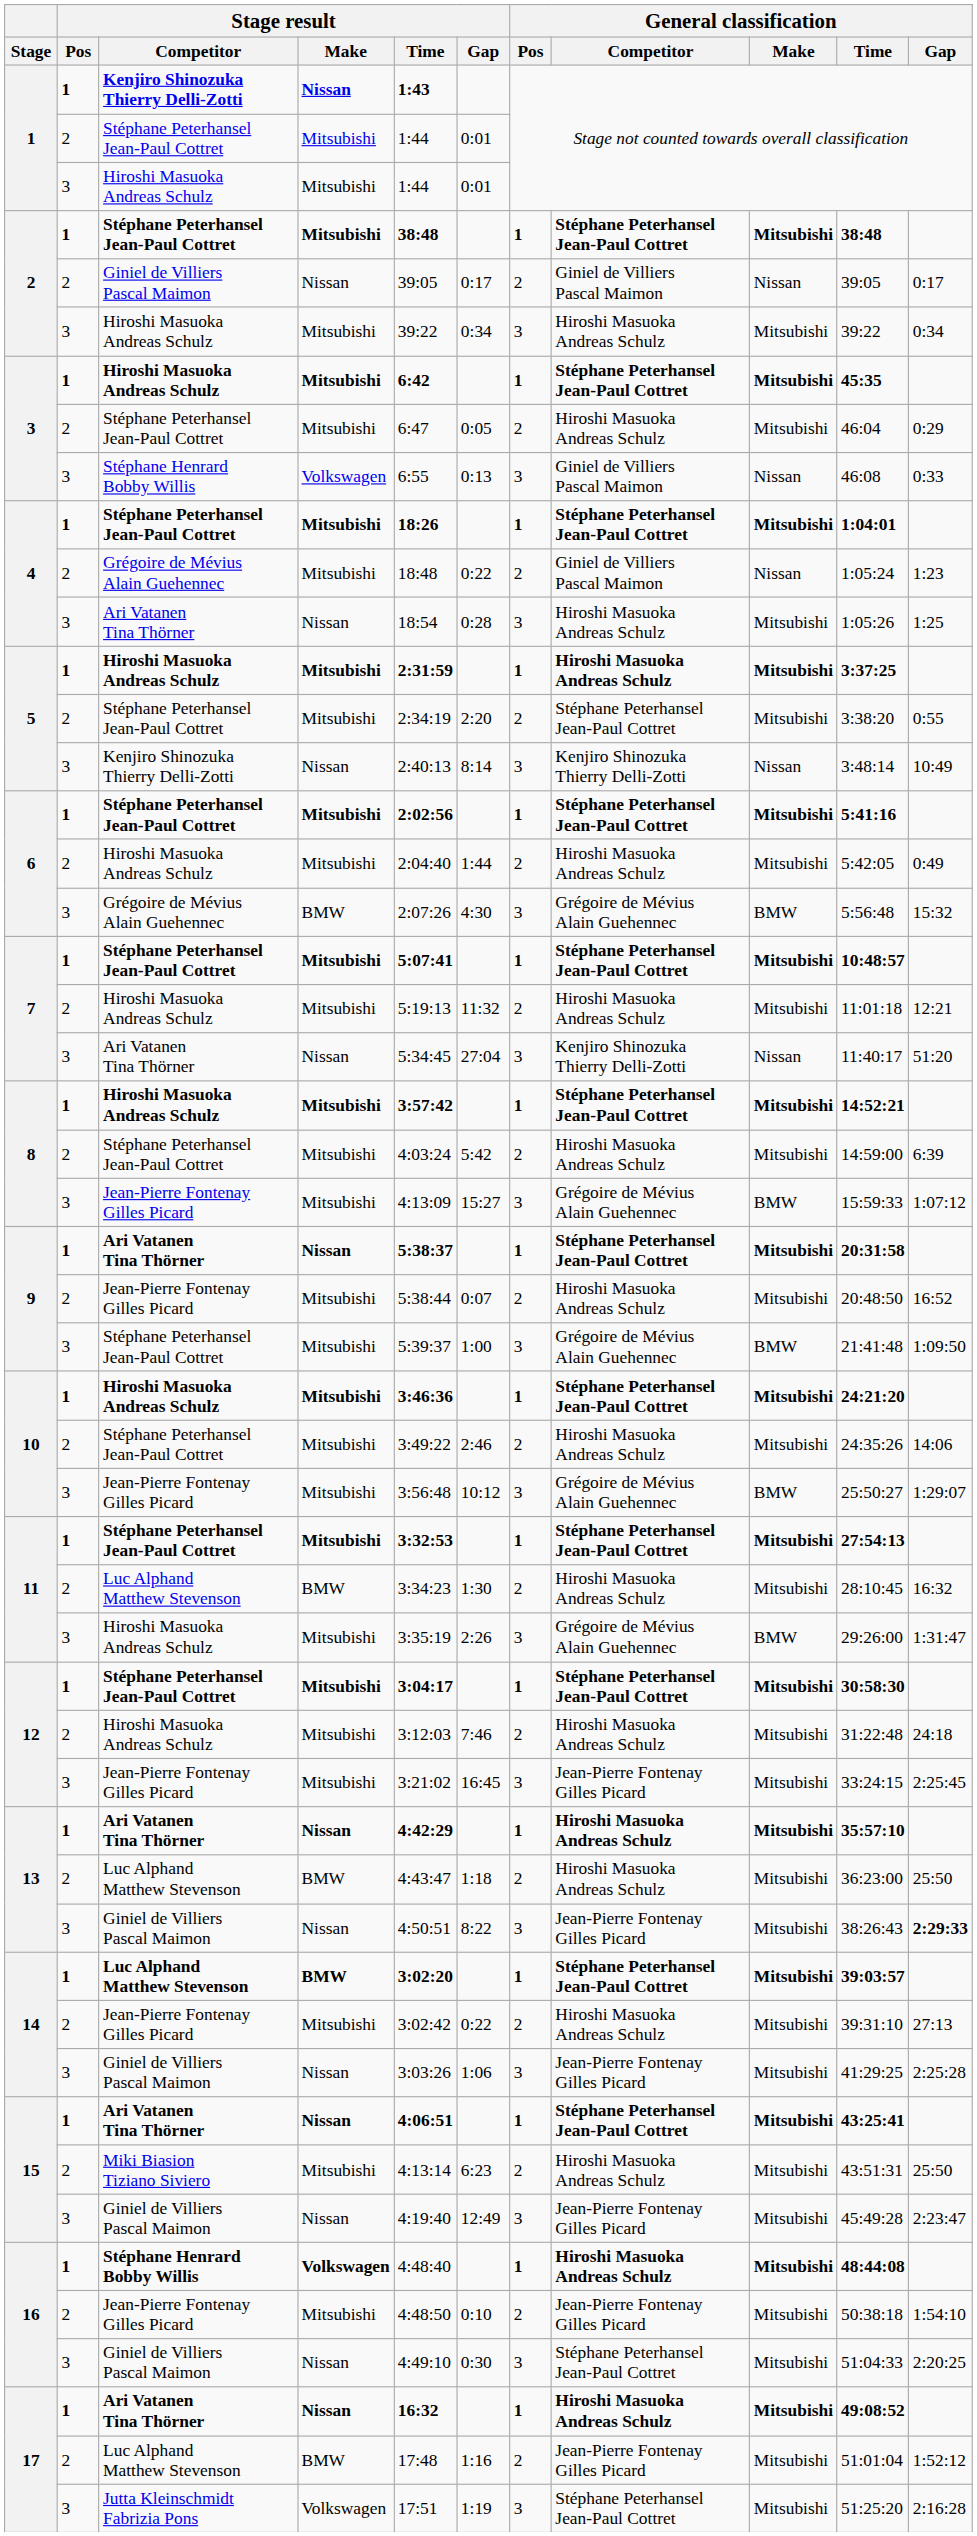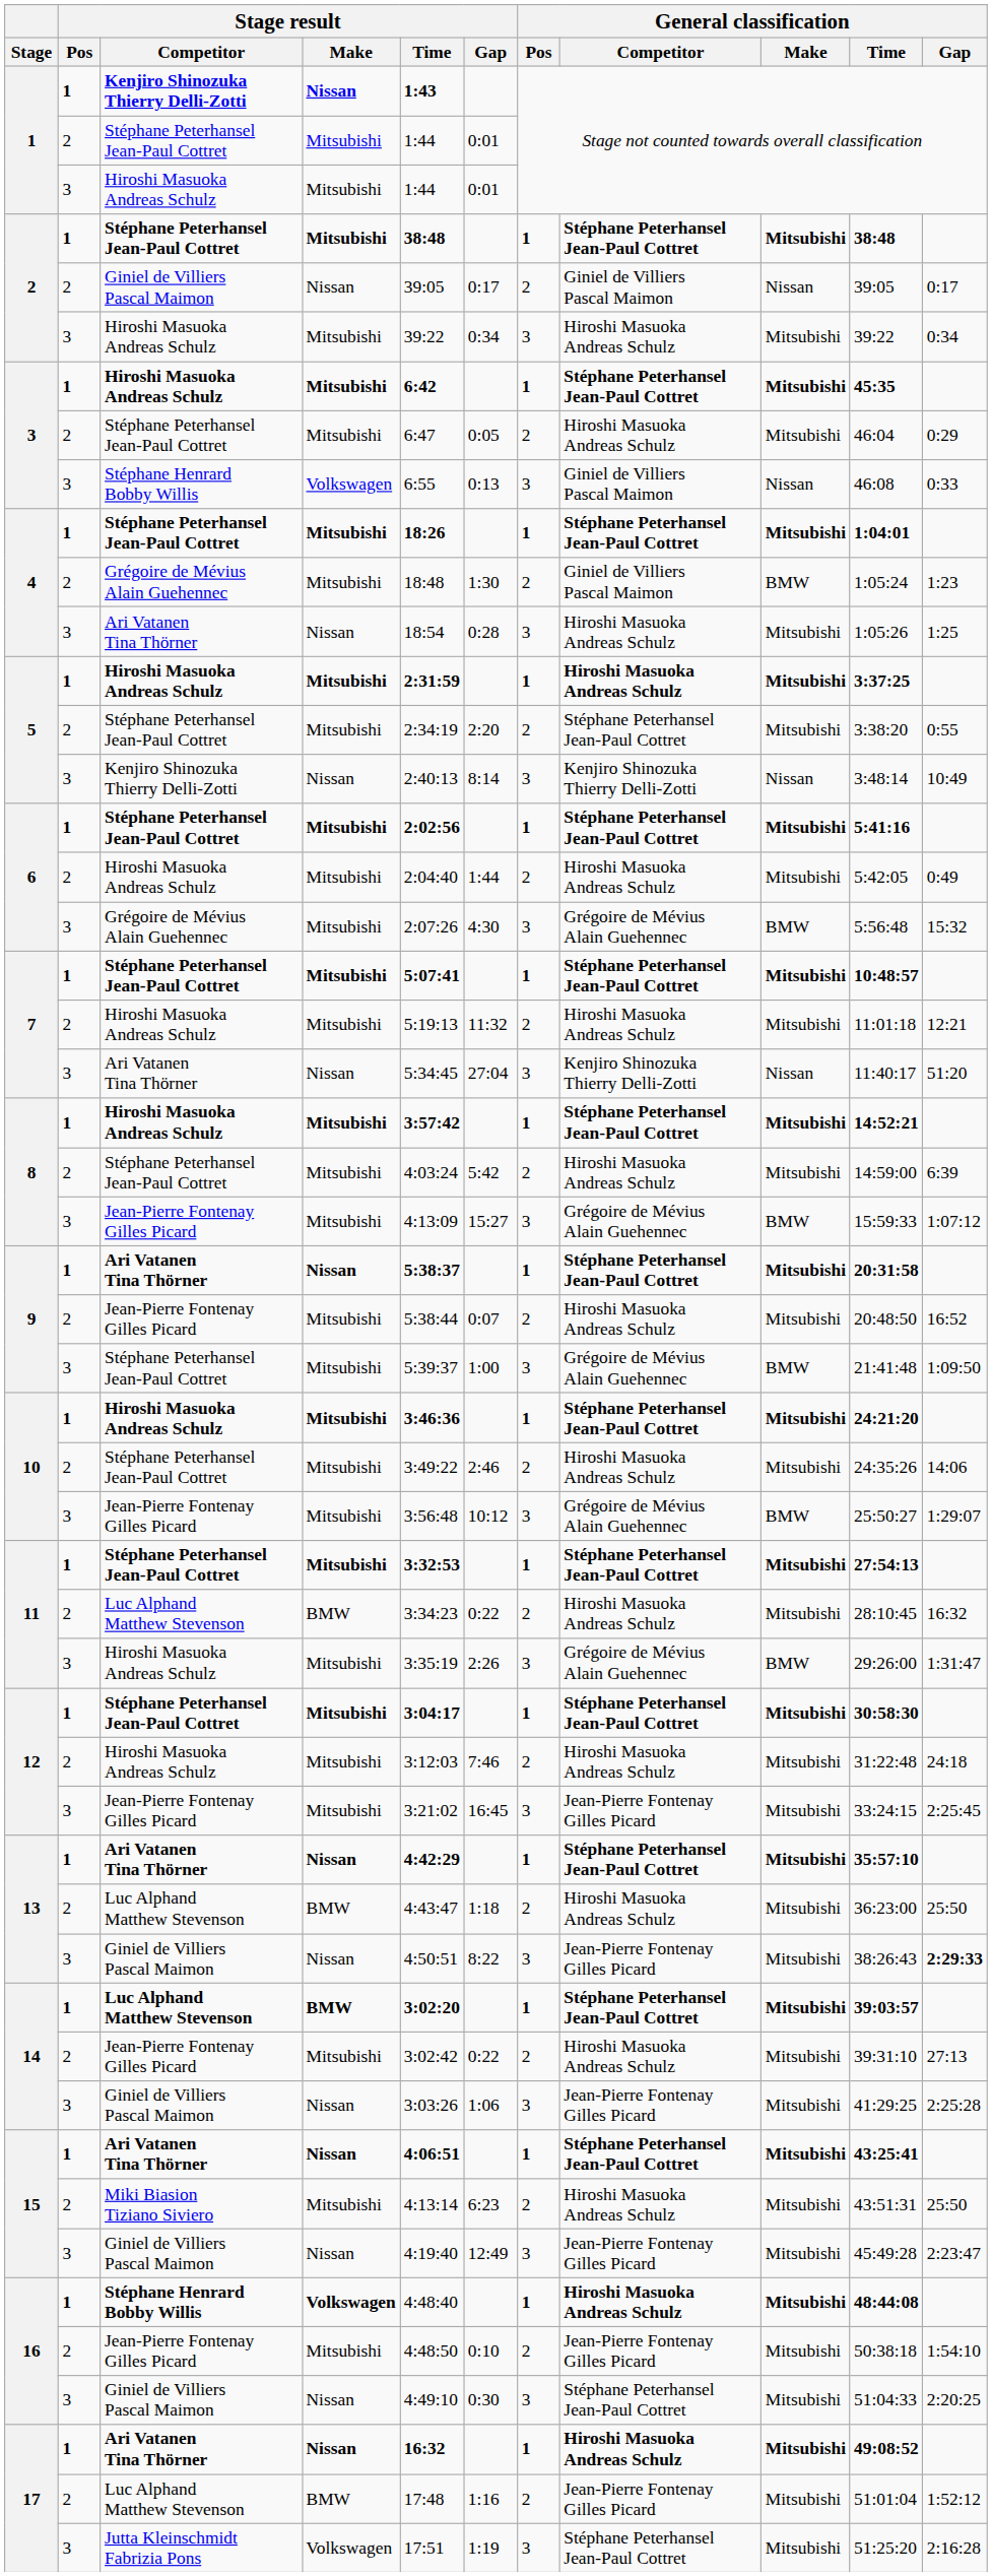4 / Grégoire de Mévius Alain Guehennec | Stage result / Gap: 0:22 -> 1:30
4 / Grégoire de Mévius Alain Guehennec | General classification / Make: Nissan -> BMW
6 / Grégoire de Mévius Alain Guehennec | Stage result / Make: BMW -> Mitsubishi
11 / Luc Alphand Matthew Stevenson | Stage result / Gap: 1:30 -> 0:22
13 / Ari Vatanen Tina Thörner | General classification / Competitor: Hiroshi Masuoka Andreas Schulz -> Stéphane Peterhansel Jean-Paul Cottret
